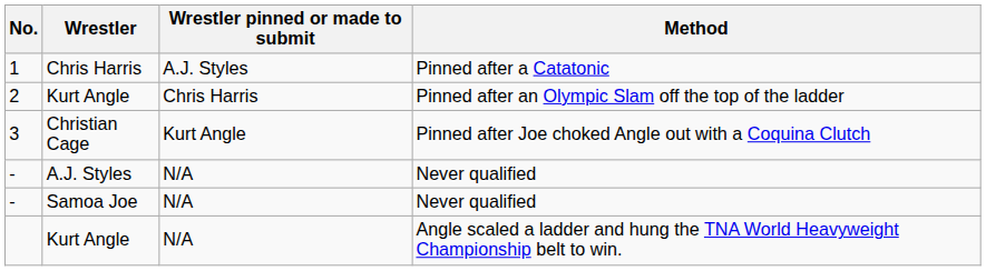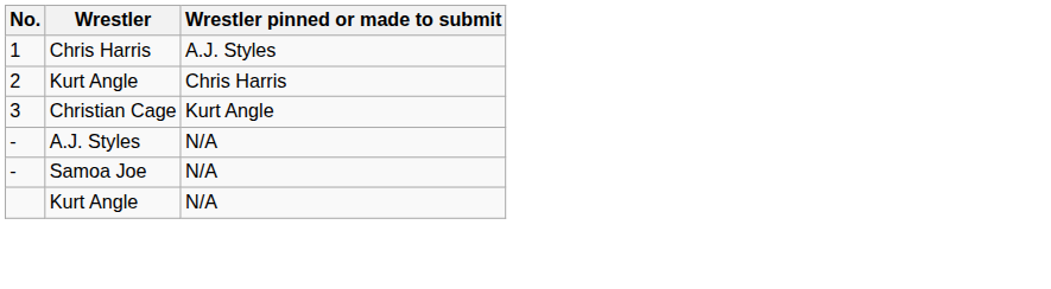- column: Method | Pinned after a Catatonic | Pinned after an Olympic Slam off the top of the ladder | Pinned after Joe choked Angle out with a Coquina Clutch | Never qualified | Never qualified | Angle scaled a ladder and hung the TNA World Heavyweight Championship belt to win.
